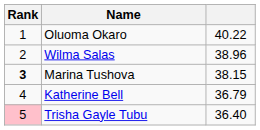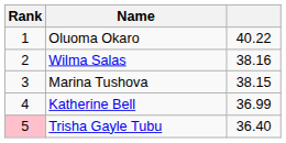Wilma Salas | column 3: 38.96 -> 38.16
Marina Tushova | Rank: bold -> normal
Katherine Bell | column 3: 36.79 -> 36.99
